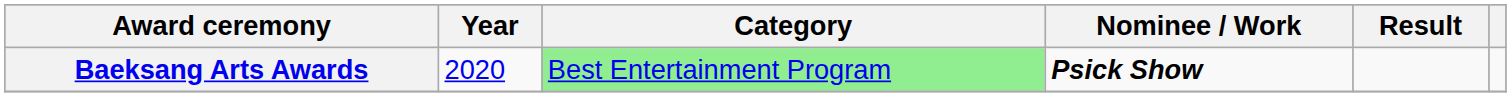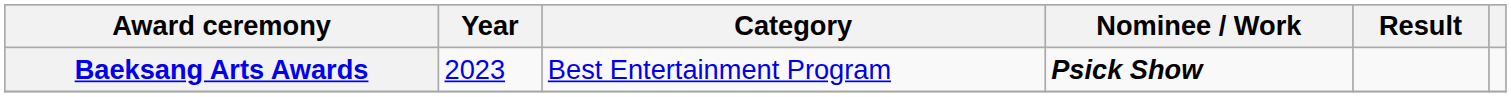Baeksang Arts Awards | Year: 2020 -> 2023
Baeksang Arts Awards | Category: lightgreen background -> no background
